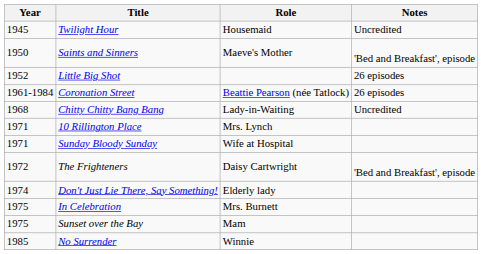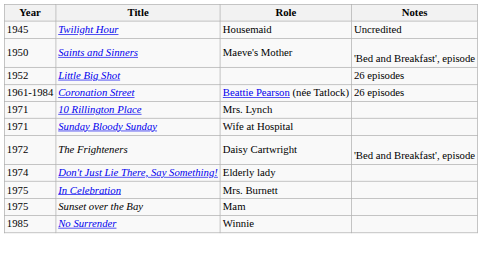- row: 1968 | Chitty Chitty Bang Bang | Lady-in-Waiting | Uncredited
